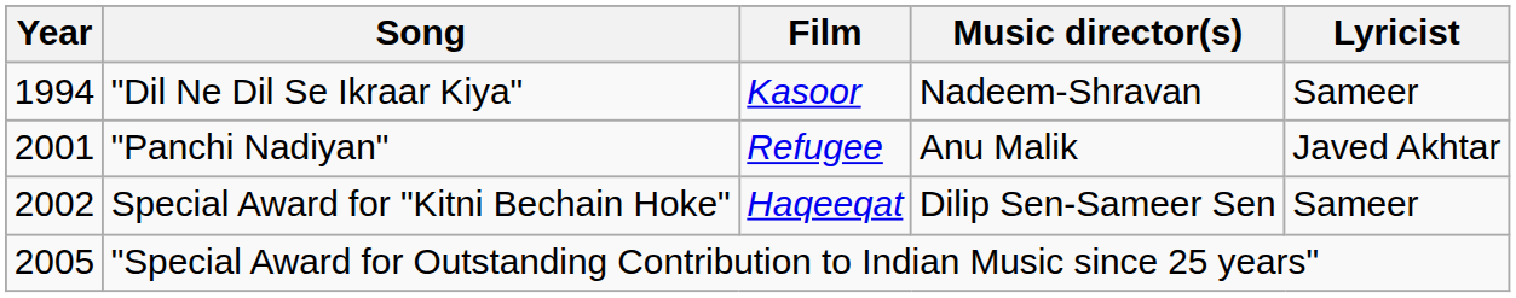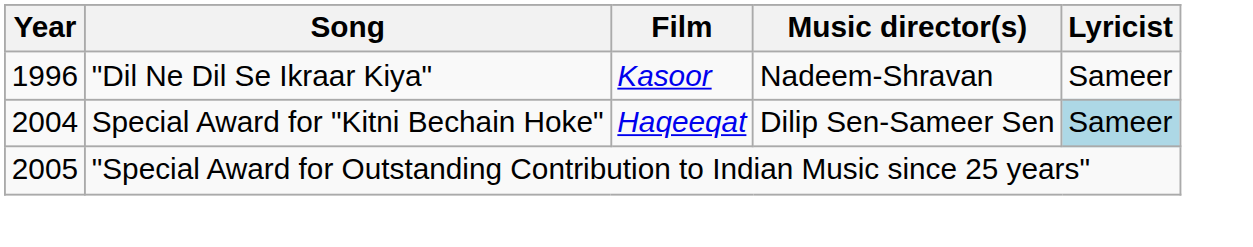"Dil Ne Dil Se Ikraar Kiya" | Year: 1994 -> 1996
- row: 2001 | "Panchi Nadiyan" | Refugee | Anu Malik | Javed Akhtar
Special Award for "Kitni Bechain Hoke" | Year: 2002 -> 2004
Special Award for "Kitni Bechain Hoke" | Lyricist: no background -> lightblue background
